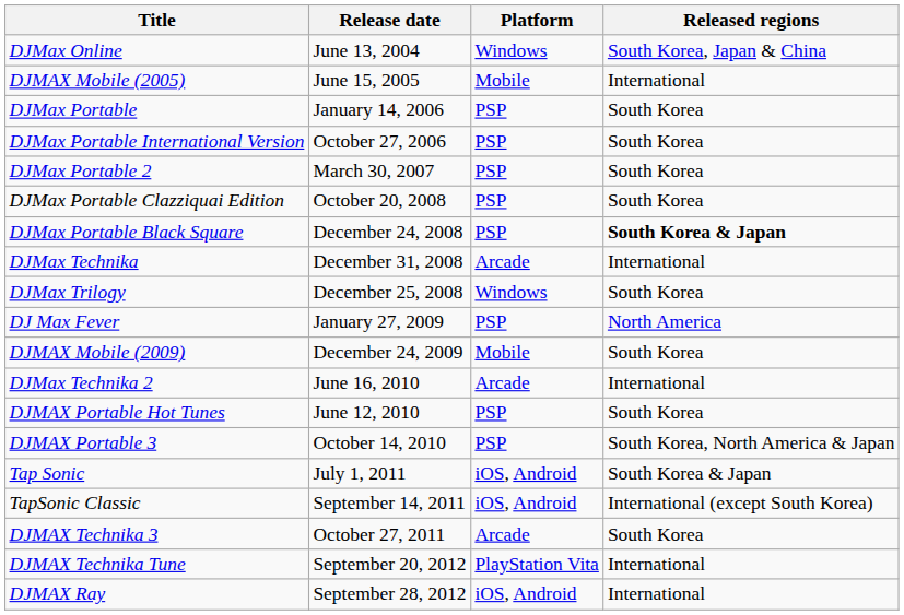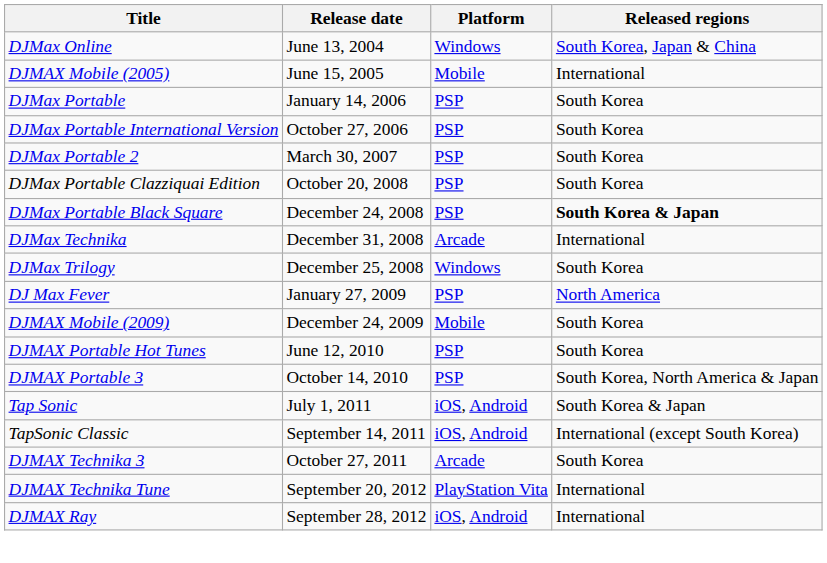- row: DJMax Technika 2 | June 16, 2010 | Arcade | International
